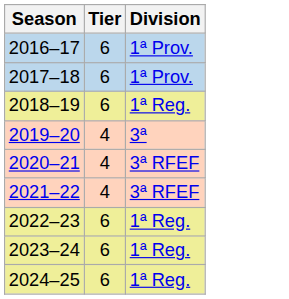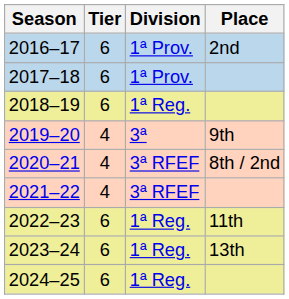+ column: Place | 2nd | 9th | 8th / 2nd | 11th | 13th
